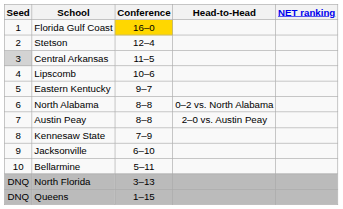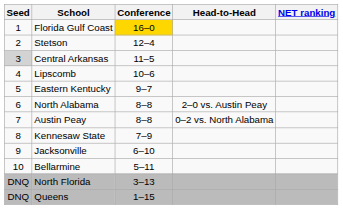North Alabama | Head-to-Head: 0–2 vs. North Alabama -> 2–0 vs. Austin Peay
Austin Peay | Head-to-Head: 2–0 vs. Austin Peay -> 0–2 vs. North Alabama
